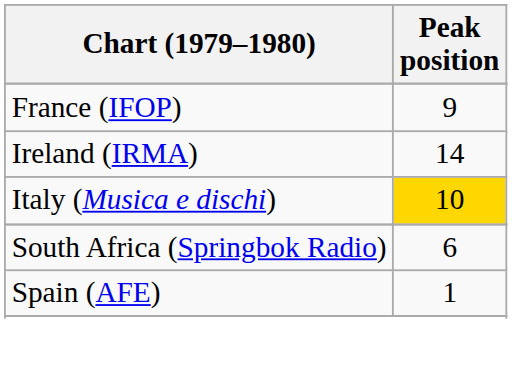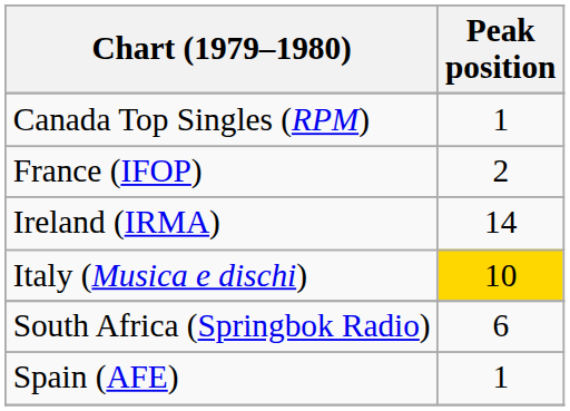+ row: Canada Top Singles (RPM) | 1
France (IFOP) | Peak position: 9 -> 2
